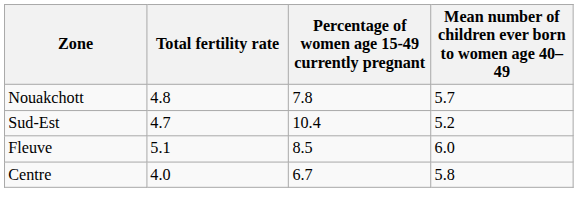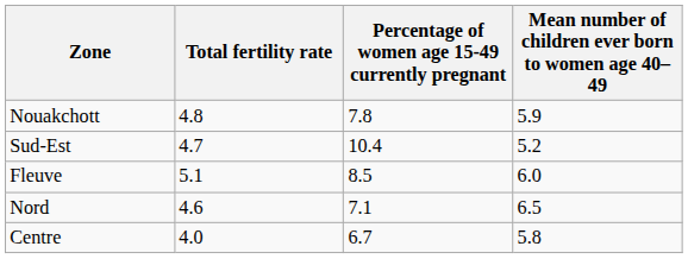Nouakchott | Mean number of children ever born to women age 40–49: 5.7 -> 5.9
+ row: Nord | 4.6 | 7.1 | 6.5
